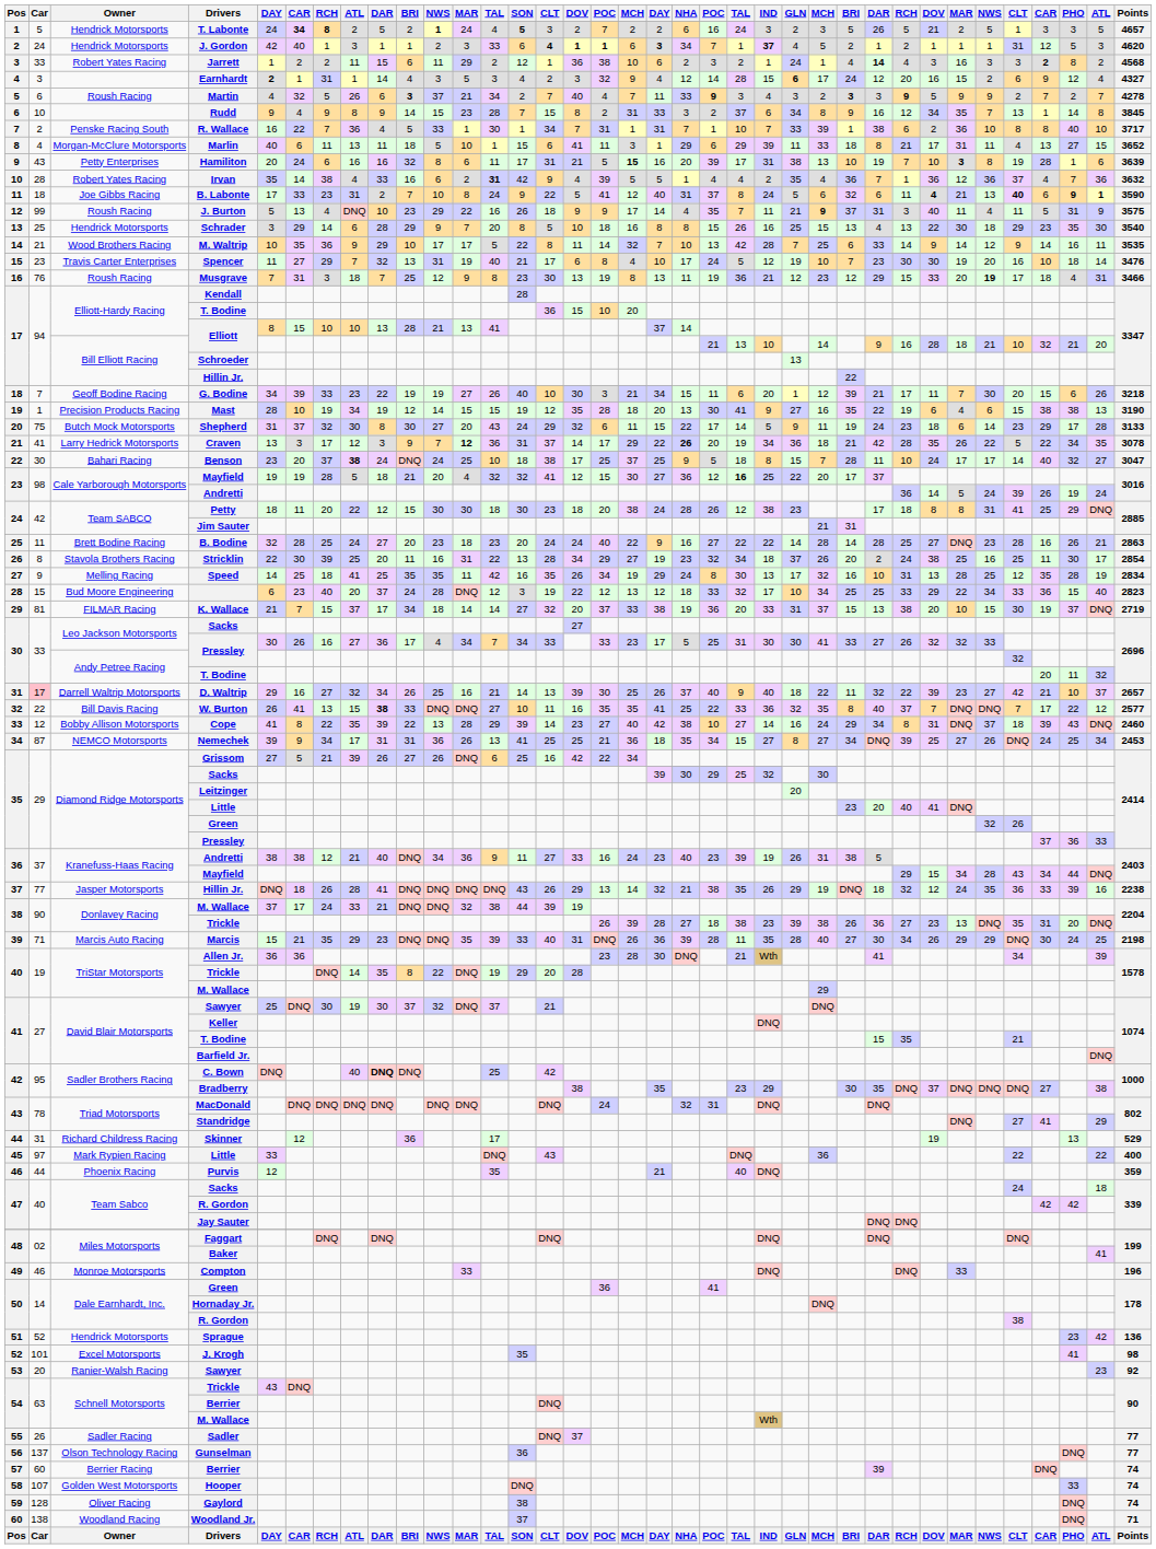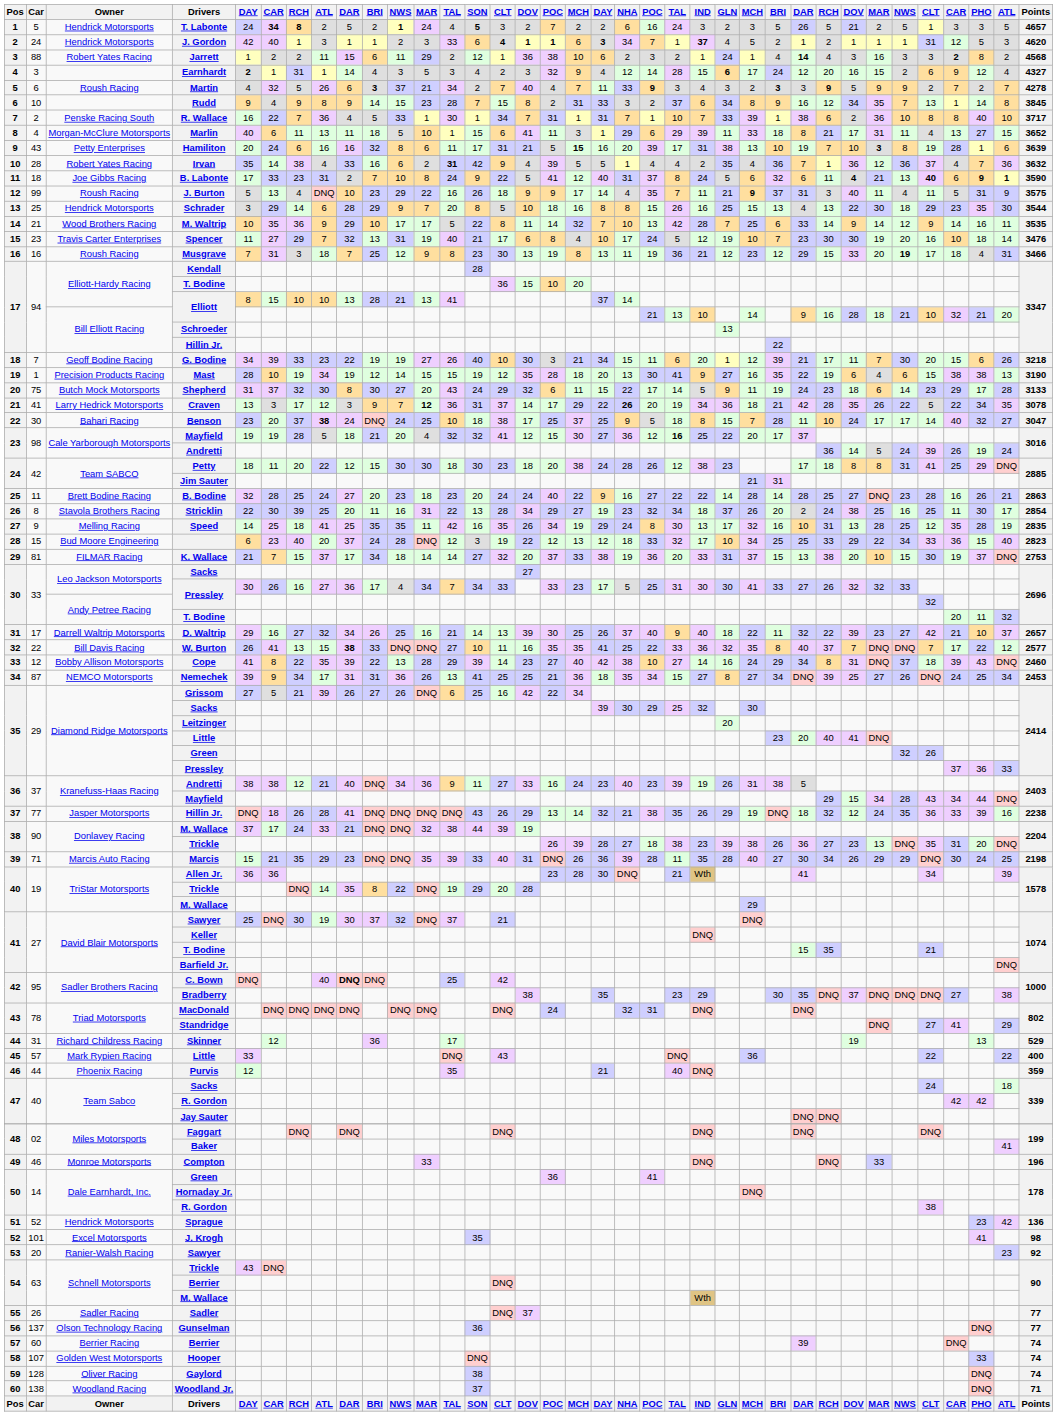Jarrett | Car: 33 -> 88
Schrader | Points: 3540 -> 3544
Musgrave | Car: 76 -> 16
Speed | Points: 2834 -> 2835
K. Wallace | Points: 2719 -> 2753
D. Waltrip | Car: pink background -> no background
Mark Rypien Racing / Little | Car: 97 -> 57
